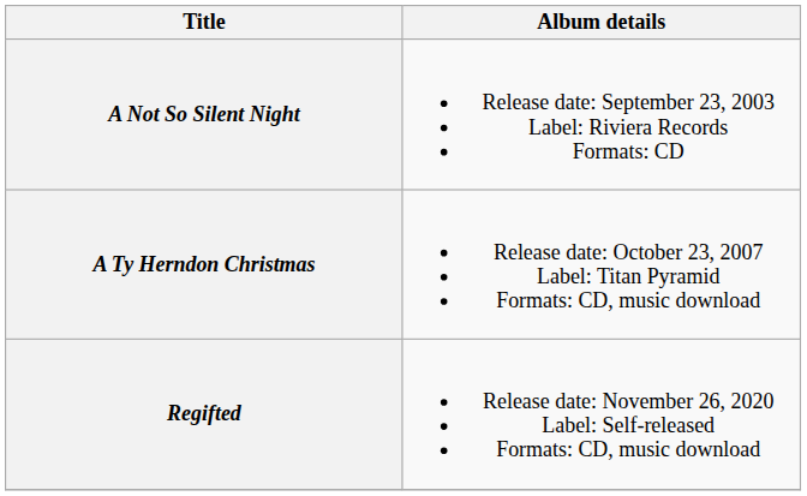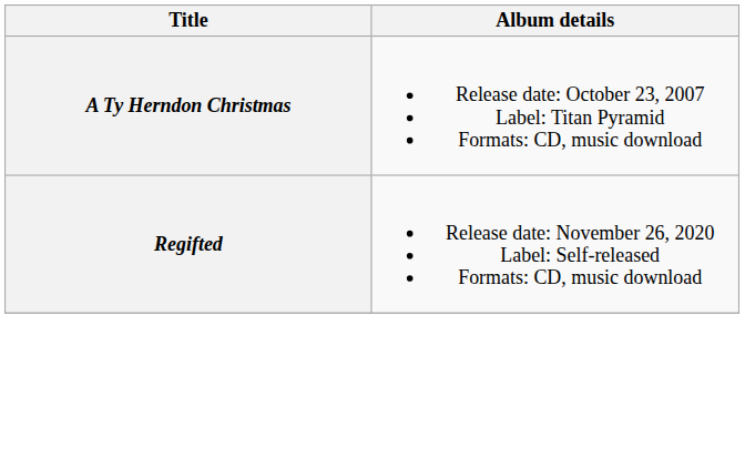- row: A Not So Silent Night | Release date: September 23, 2003 Label: Riviera Records Formats: CD
